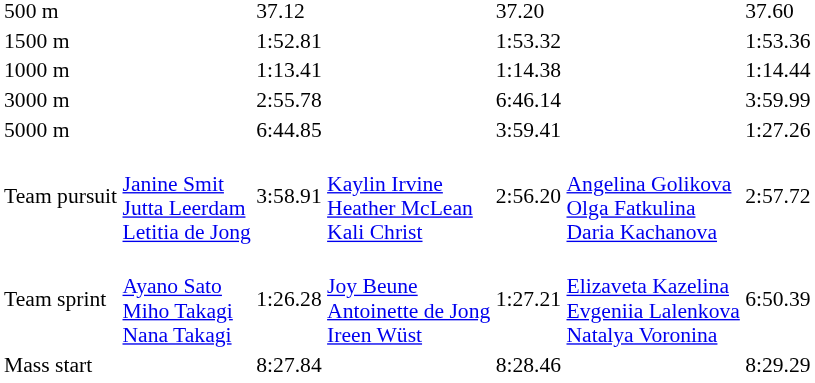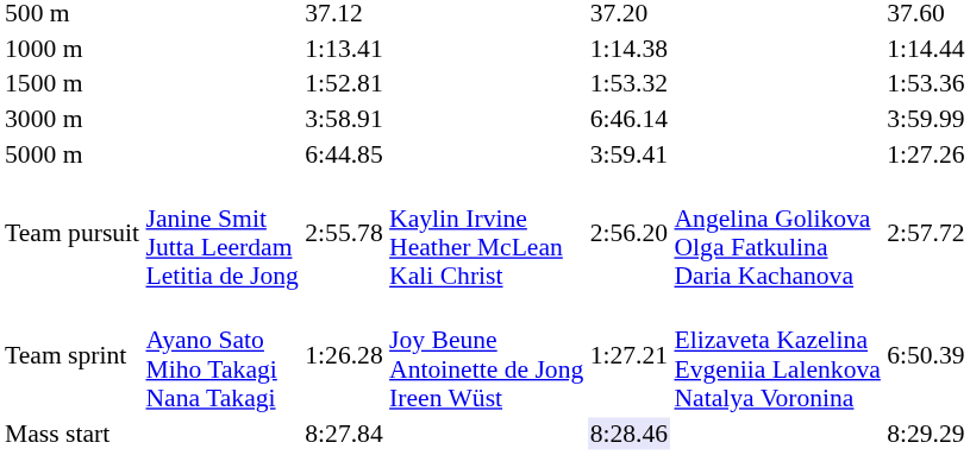rows swapped: 1000 m <-> 1500 m
3000 m | column 3: 2:55.78 -> 3:58.91
Team pursuit | column 3: 3:58.91 -> 2:55.78
Mass start | column 5: no background -> lavender background
